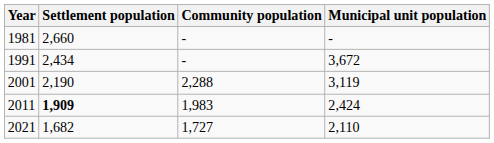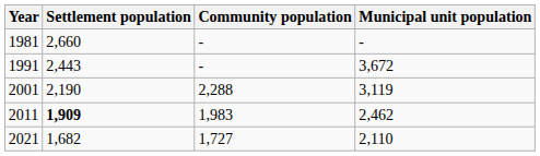1991 | Settlement population: 2,434 -> 2,443
2011 | Municipal unit population: 2,424 -> 2,462
